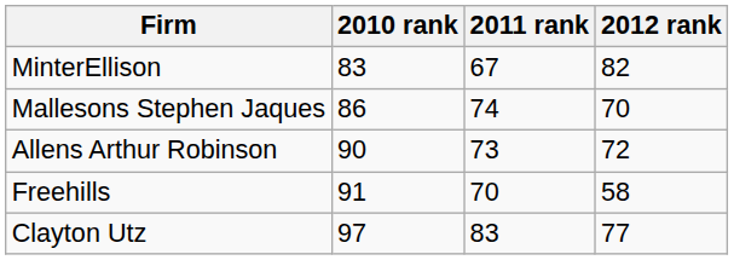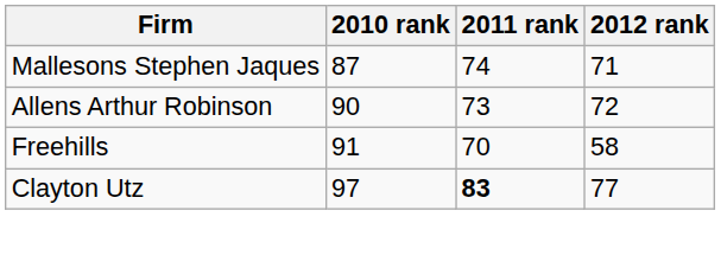- row: MinterEllison | 83 | 67 | 82
Mallesons Stephen Jaques | 2010 rank: 86 -> 87
Mallesons Stephen Jaques | 2012 rank: 70 -> 71
Clayton Utz | 2011 rank: normal -> bold
